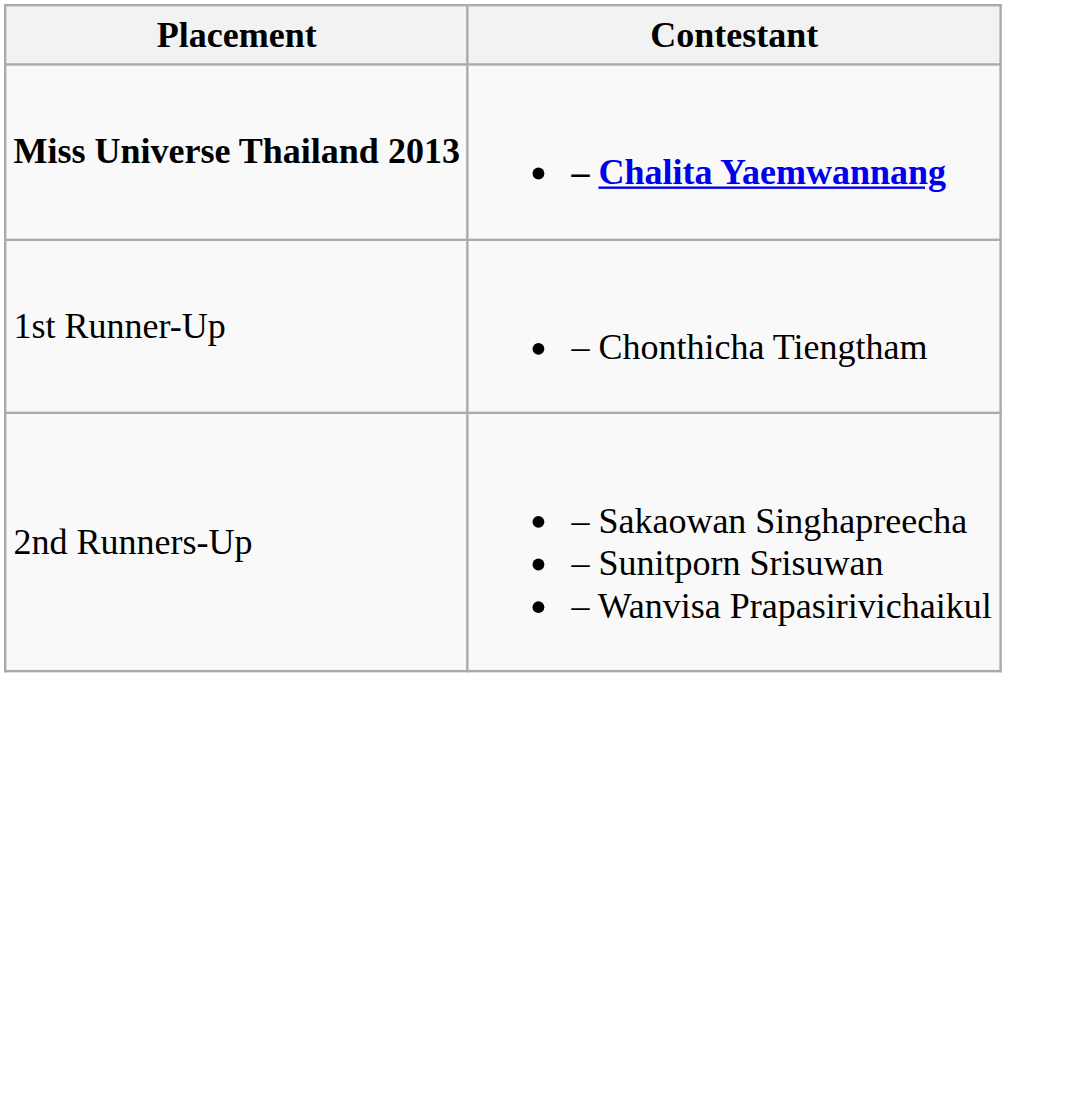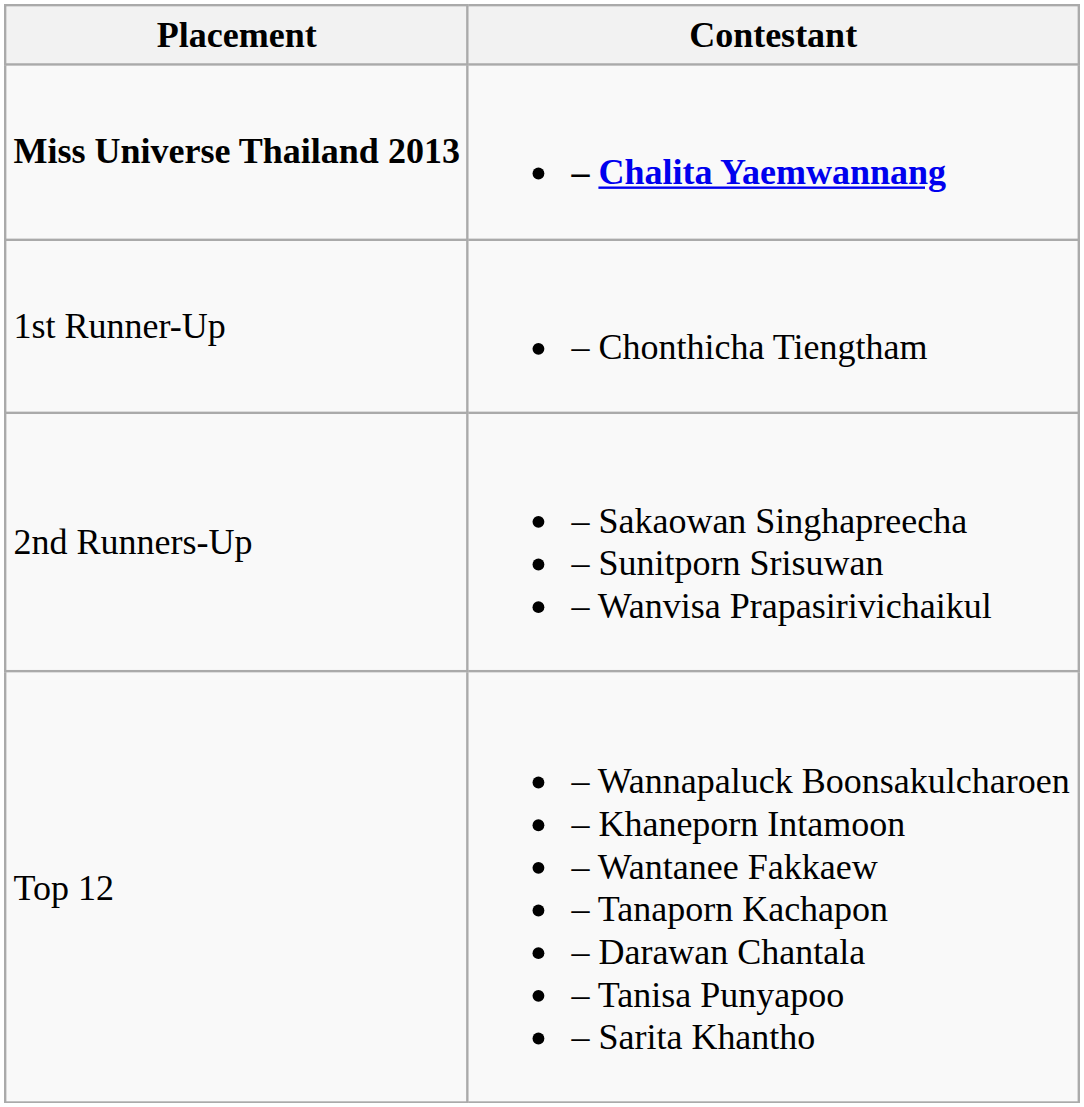+ row: Top 12 | – Wannapaluck Boonsakulcharoen – Khaneporn Intamoon – Wantanee Fakkaew – Tanaporn Kachapon – Darawan Chantala – Tanisa Punyapoo – Sarita Khantho
